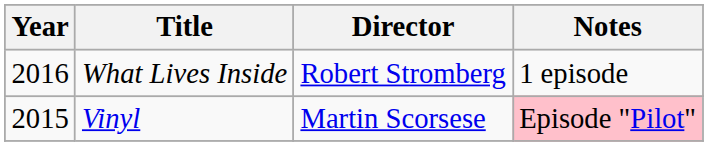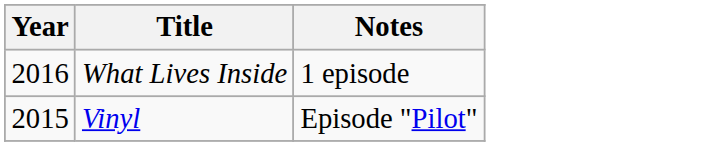- column: Director | Robert Stromberg | Martin Scorsese
Vinyl | Notes: pink background -> no background
